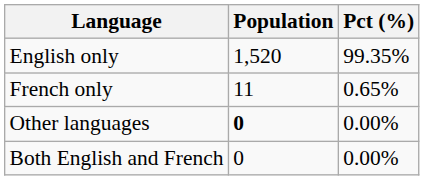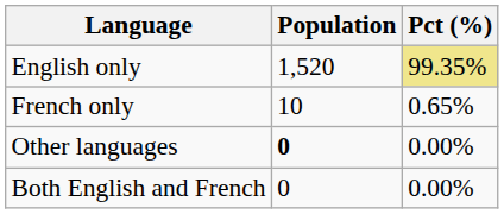English only | Pct (%): no background -> khaki background
French only | Population: 11 -> 10
